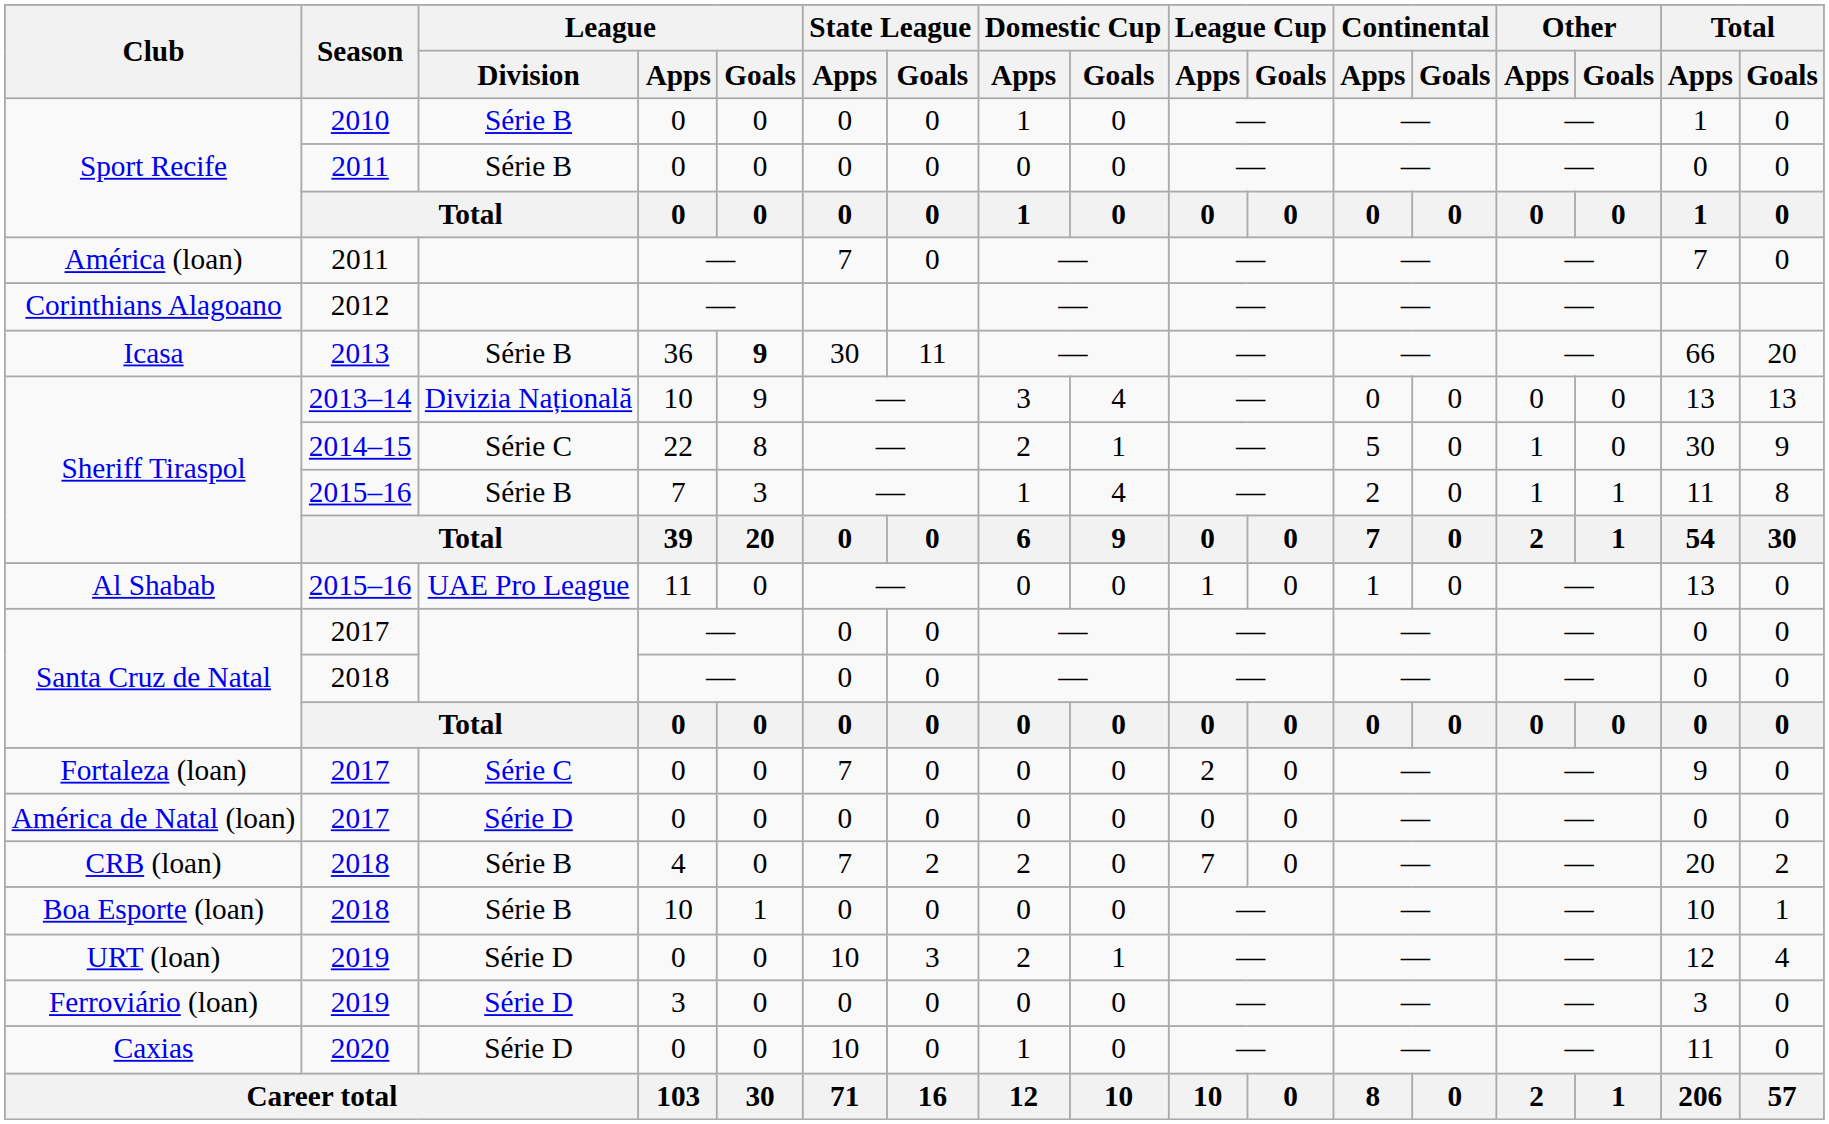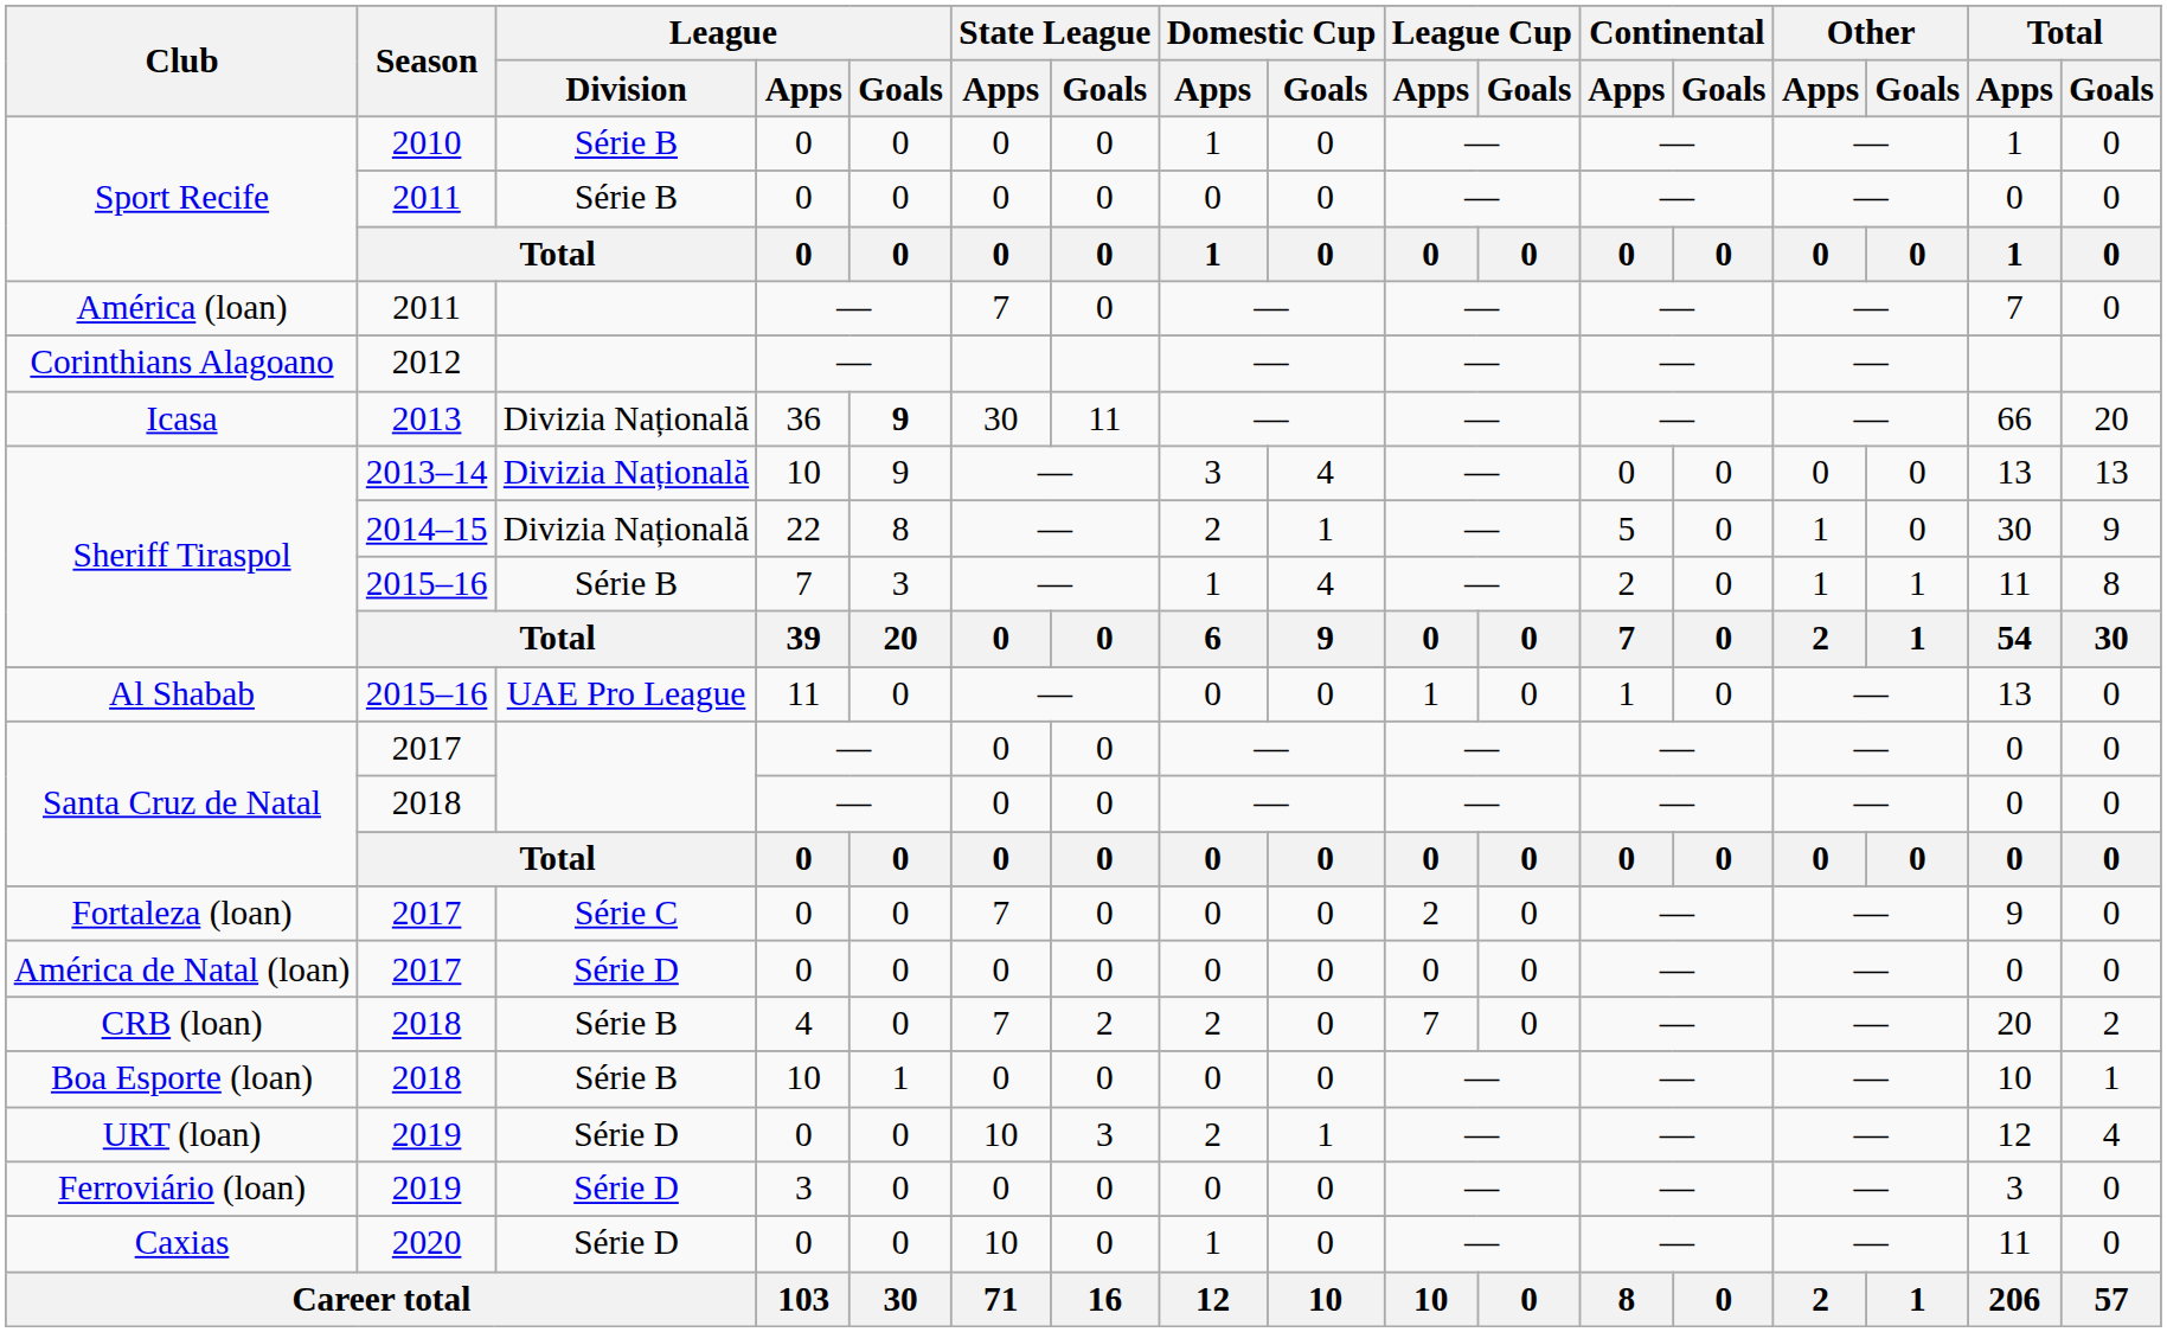Icasa | League / Division: Série B -> Divizia Națională
Sheriff Tiraspol / 2014–15 | League / Division: Série C -> Divizia Națională
